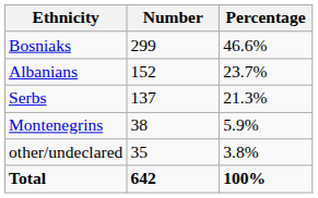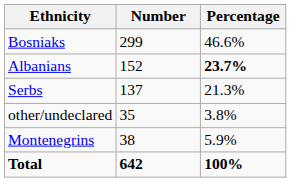Albanians | Percentage: normal -> bold
rows swapped: Montenegrins <-> other/undeclared
